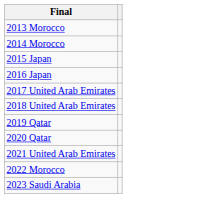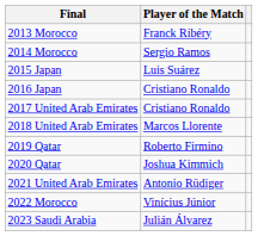+ column: Player of the Match | Franck Ribéry | Sergio Ramos | Luis Suárez | Cristiano Ronaldo | Cristiano Ronaldo | Marcos Llorente | Roberto Firmino | Joshua Kimmich | Antonio Rüdiger | Vinícius Júnior | Julián Álvarez
